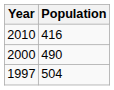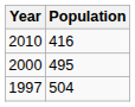2000 | Population: 490 -> 495
